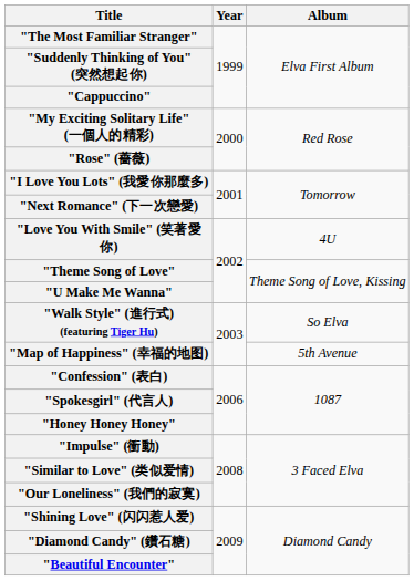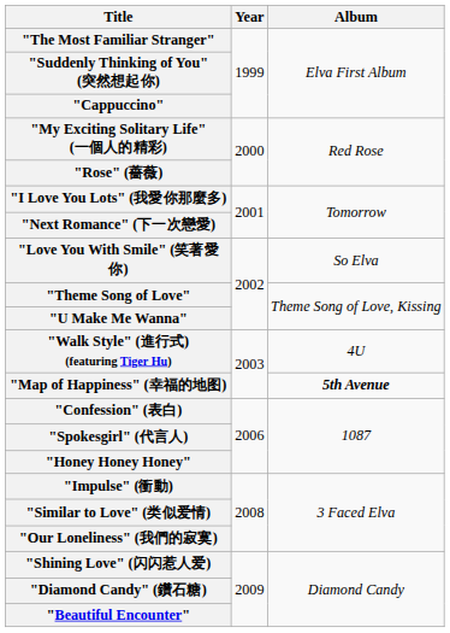"Love You With Smile" (笑著愛你) | Album: 4U -> So Elva
"Walk Style" (進行式) (featuring Tiger Hu) | Album: So Elva -> 4U
"Map of Happiness" (幸福的地图) | Album: normal -> bold
